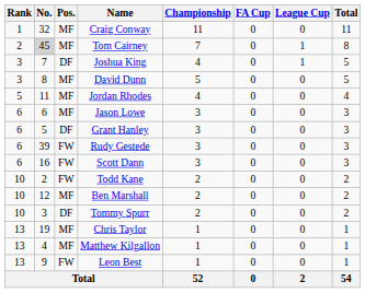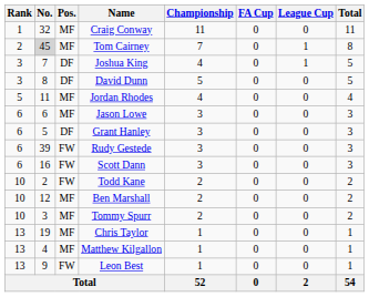David Dunn | Pos.: MF -> DF
Tommy Spurr | Pos.: DF -> MF
